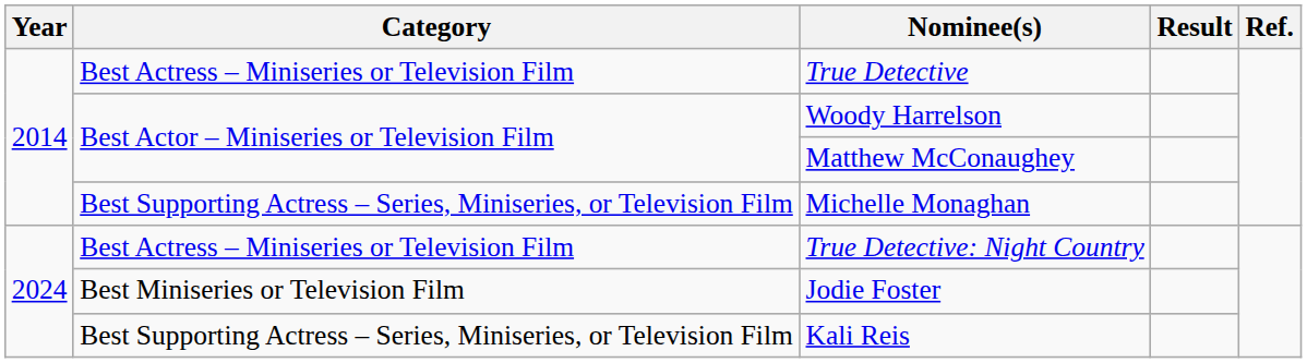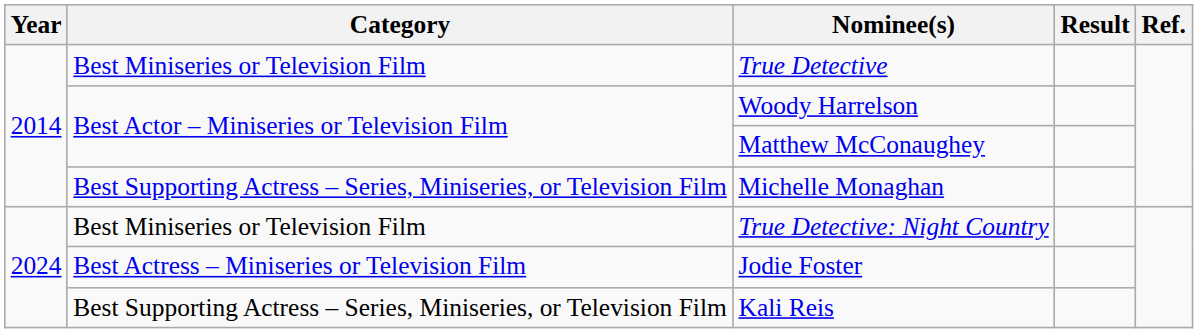True Detective | Category: Best Actress – Miniseries or Television Film -> Best Miniseries or Television Film
True Detective: Night Country | Category: Best Actress – Miniseries or Television Film -> Best Miniseries or Television Film
Jodie Foster | Category: Best Miniseries or Television Film -> Best Actress – Miniseries or Television Film
